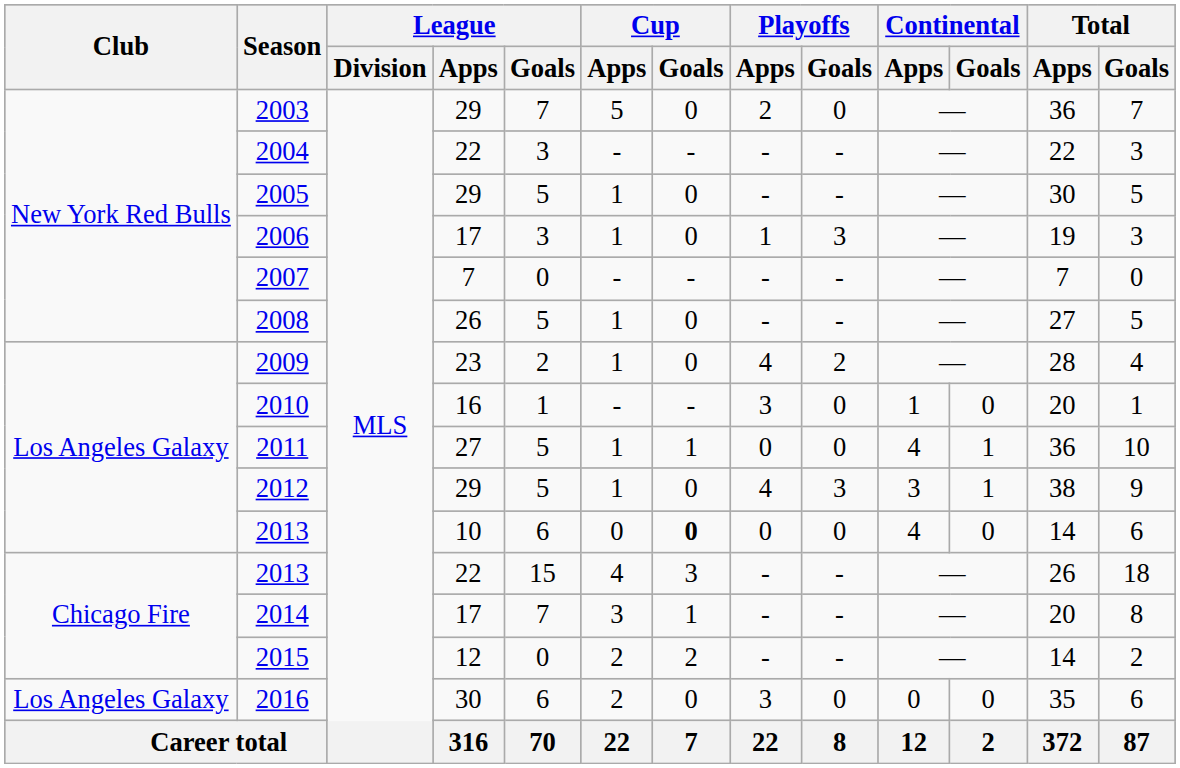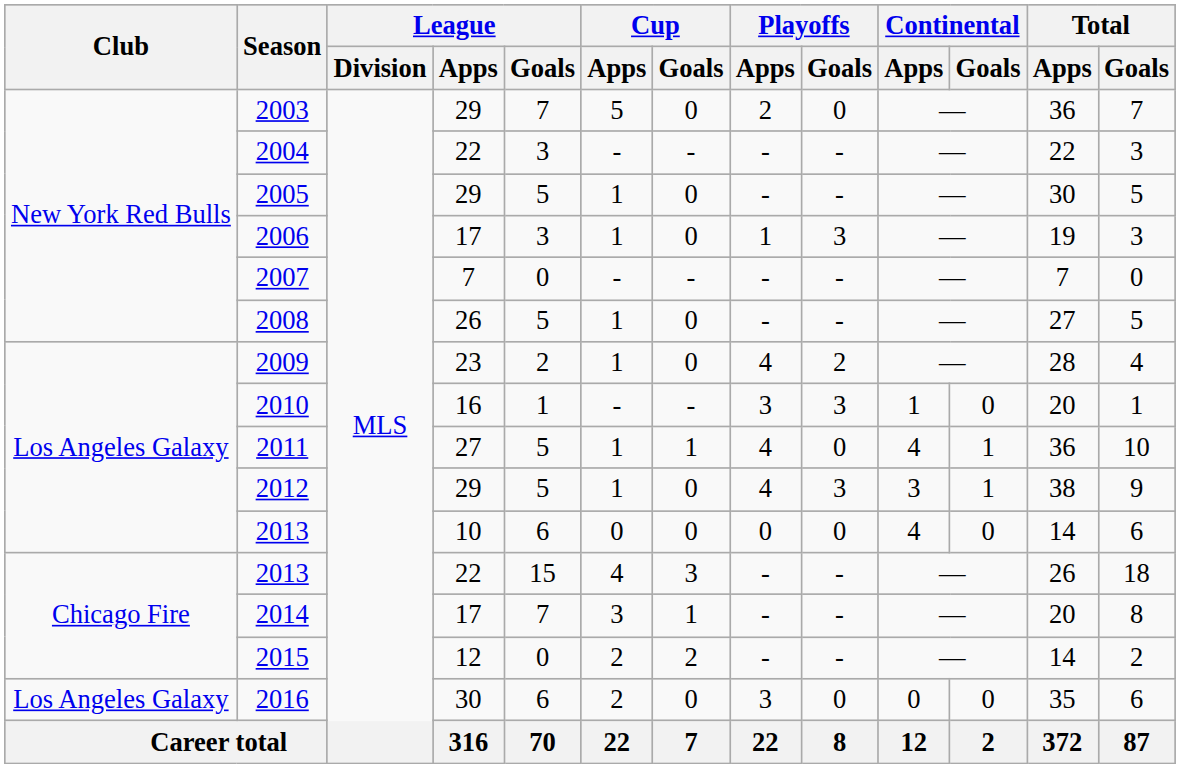2010 | Playoffs / Goals: 0 -> 3
2011 | Playoffs / Apps: 0 -> 4
2013 / 10 | Cup / Goals: bold -> normal
